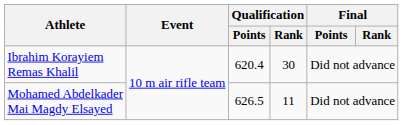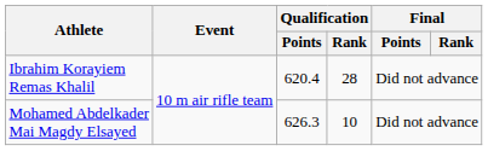Ibrahim Korayiem Remas Khalil | Qualification / Rank: 30 -> 28
Mohamed Abdelkader Mai Magdy Elsayed | Qualification / Points: 626.5 -> 626.3
Mohamed Abdelkader Mai Magdy Elsayed | Qualification / Rank: 11 -> 10
